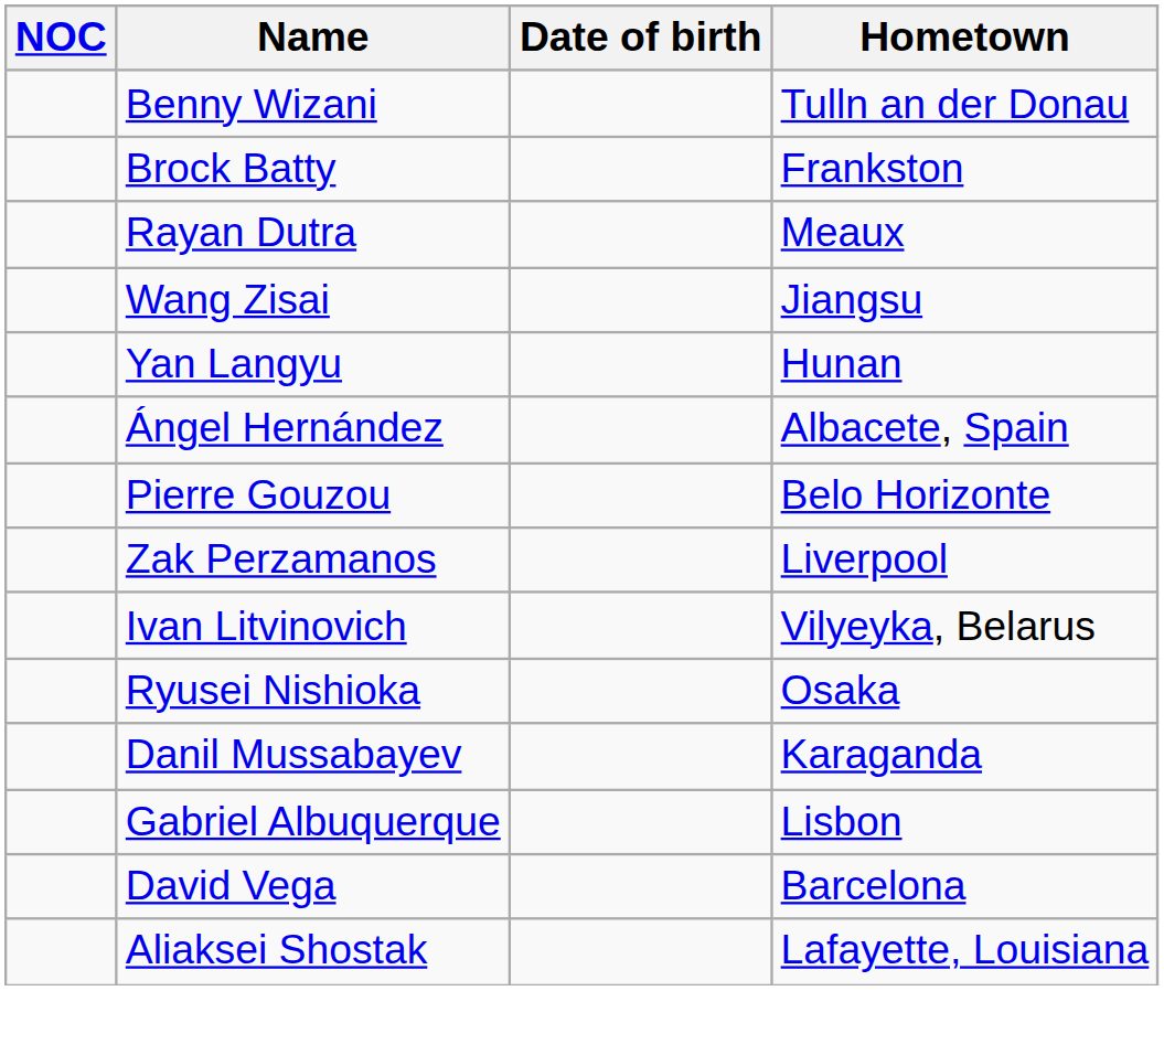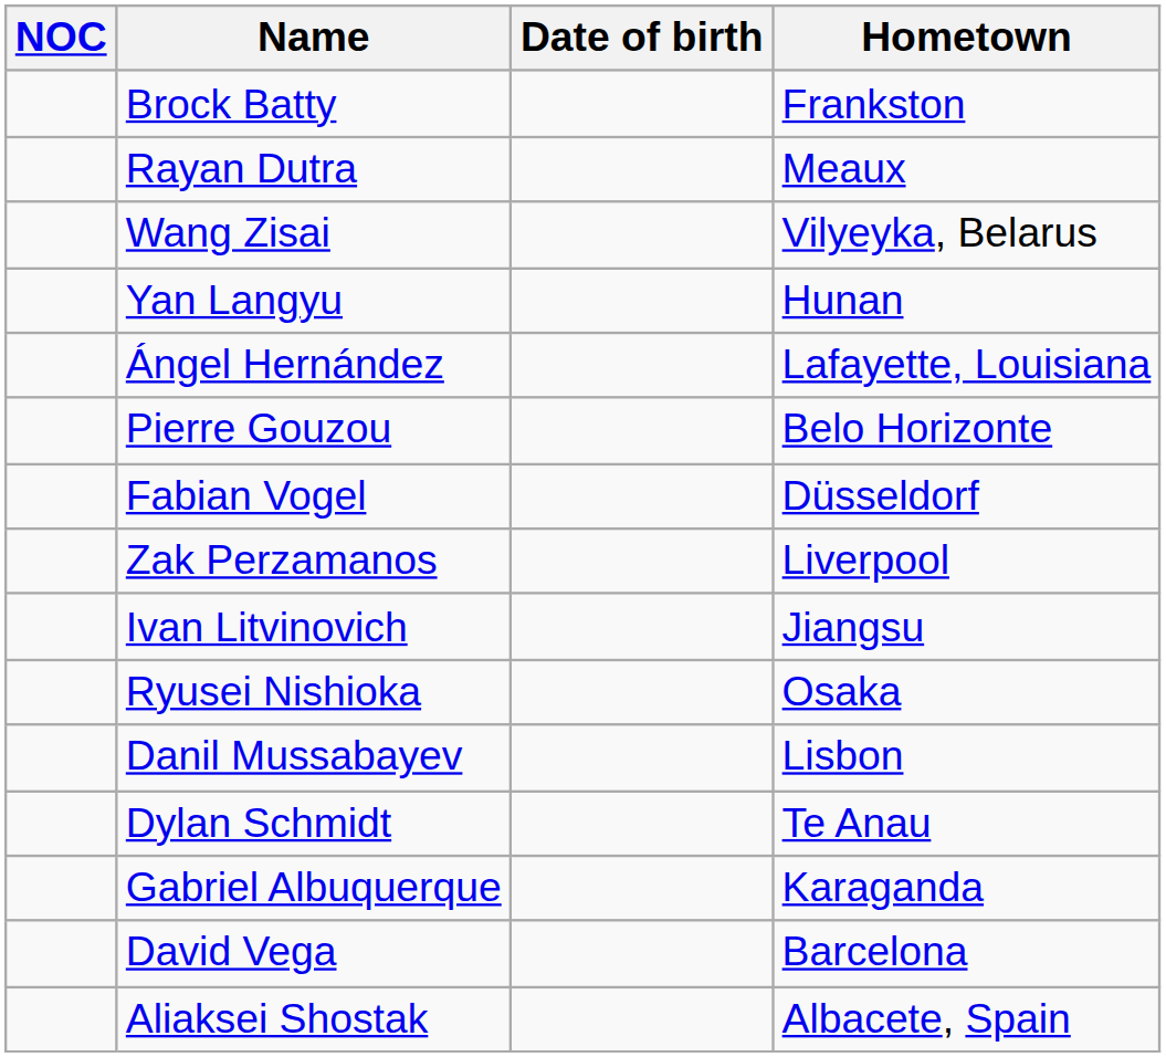- row: Benny Wizani | Tulln an der Donau
Wang Zisai | Hometown: Jiangsu -> Vilyeyka, Belarus
Ángel Hernández | Hometown: Albacete, Spain -> Lafayette, Louisiana
+ row: Fabian Vogel | Düsseldorf
Ivan Litvinovich | Hometown: Vilyeyka, Belarus -> Jiangsu
Danil Mussabayev | Hometown: Karaganda -> Lisbon
+ row: Dylan Schmidt | Te Anau
Gabriel Albuquerque | Hometown: Lisbon -> Karaganda
Aliaksei Shostak | Hometown: Lafayette, Louisiana -> Albacete, Spain
